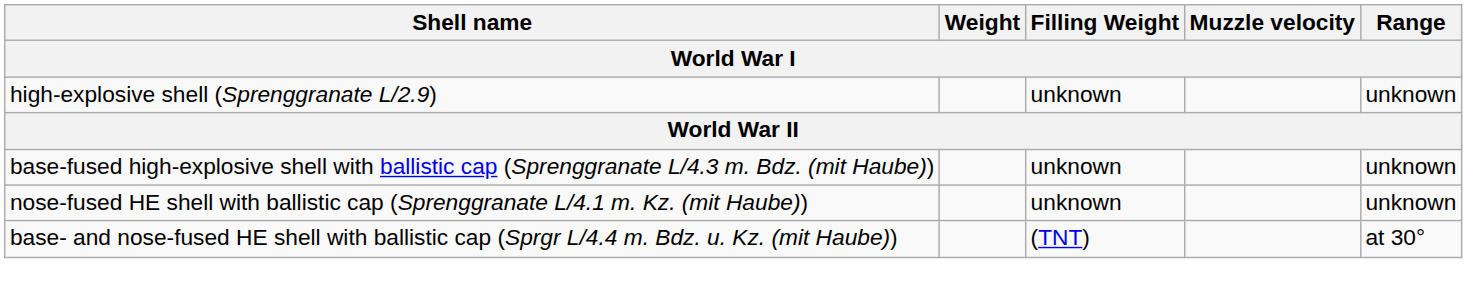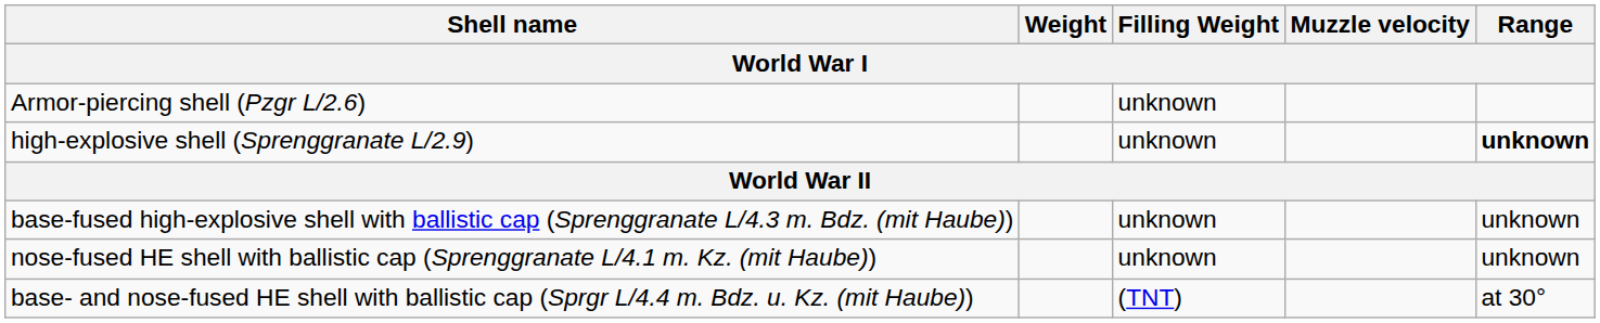+ row: Armor-piercing shell (Pzgr L/2.6) | unknown
high-explosive shell (Sprenggranate L/2.9) | Range: normal -> bold
